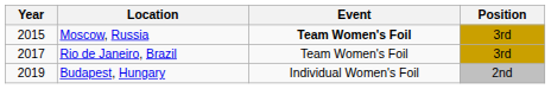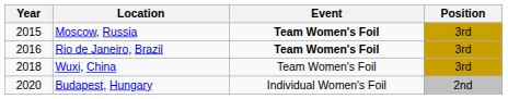Rio de Janeiro, Brazil | Year: 2017 -> 2016
Rio de Janeiro, Brazil | Event: normal -> bold
+ row: 2018 | Wuxi, China | Team Women's Foil | 3rd
Budapest, Hungary | Year: 2019 -> 2020
